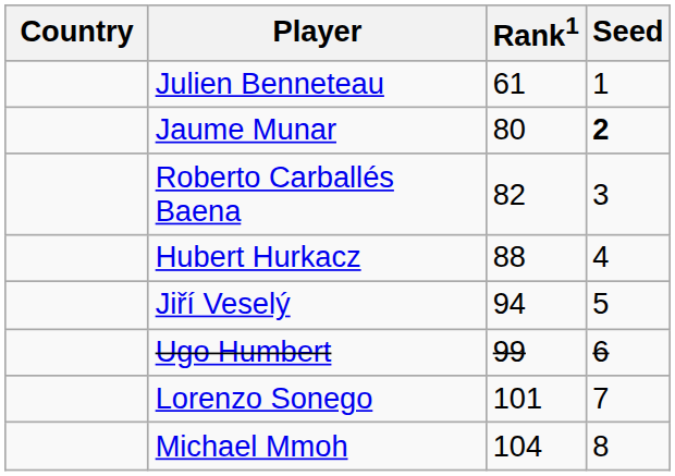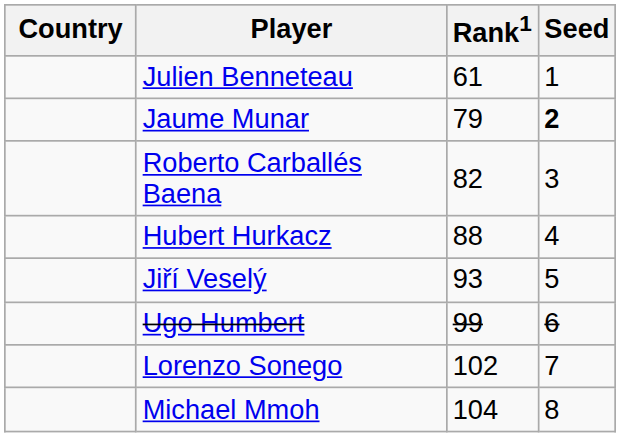Jaume Munar | Rank1: 80 -> 79
Jiří Veselý | Rank1: 94 -> 93
Lorenzo Sonego | Rank1: 101 -> 102
